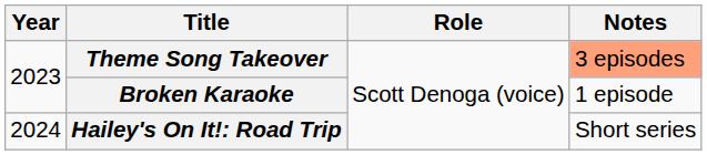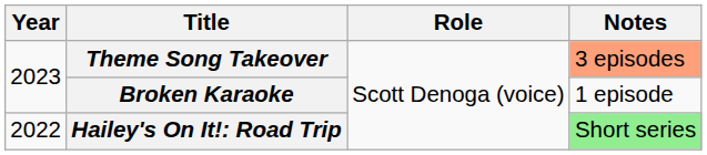Hailey's On It!: Road Trip | Year: 2024 -> 2022
Hailey's On It!: Road Trip | Notes: no background -> lightgreen background
